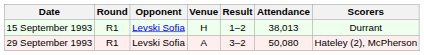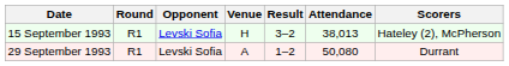15 September 1993 | Result: 1–2 -> 3–2
15 September 1993 | Scorers: Durrant -> Hateley (2), McPherson
29 September 1993 | Result: 3–2 -> 1–2
29 September 1993 | Scorers: Hateley (2), McPherson -> Durrant
